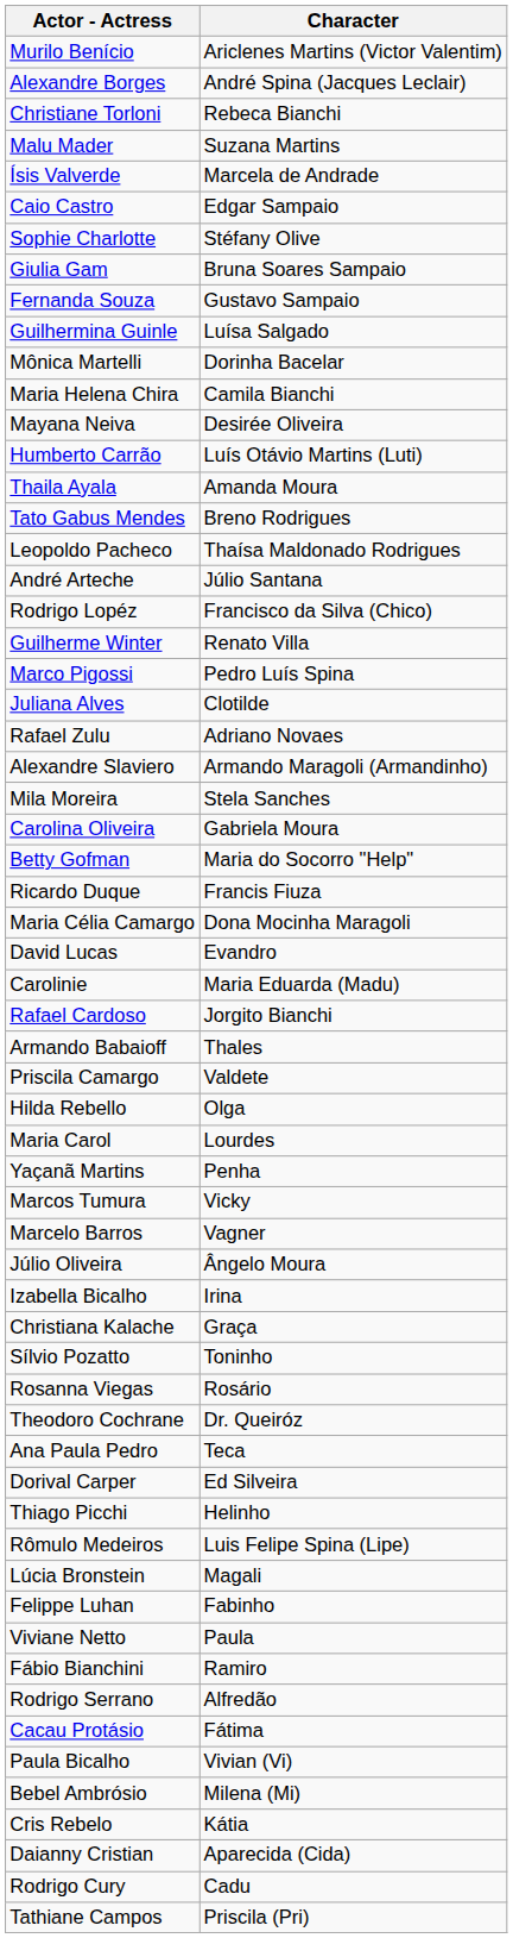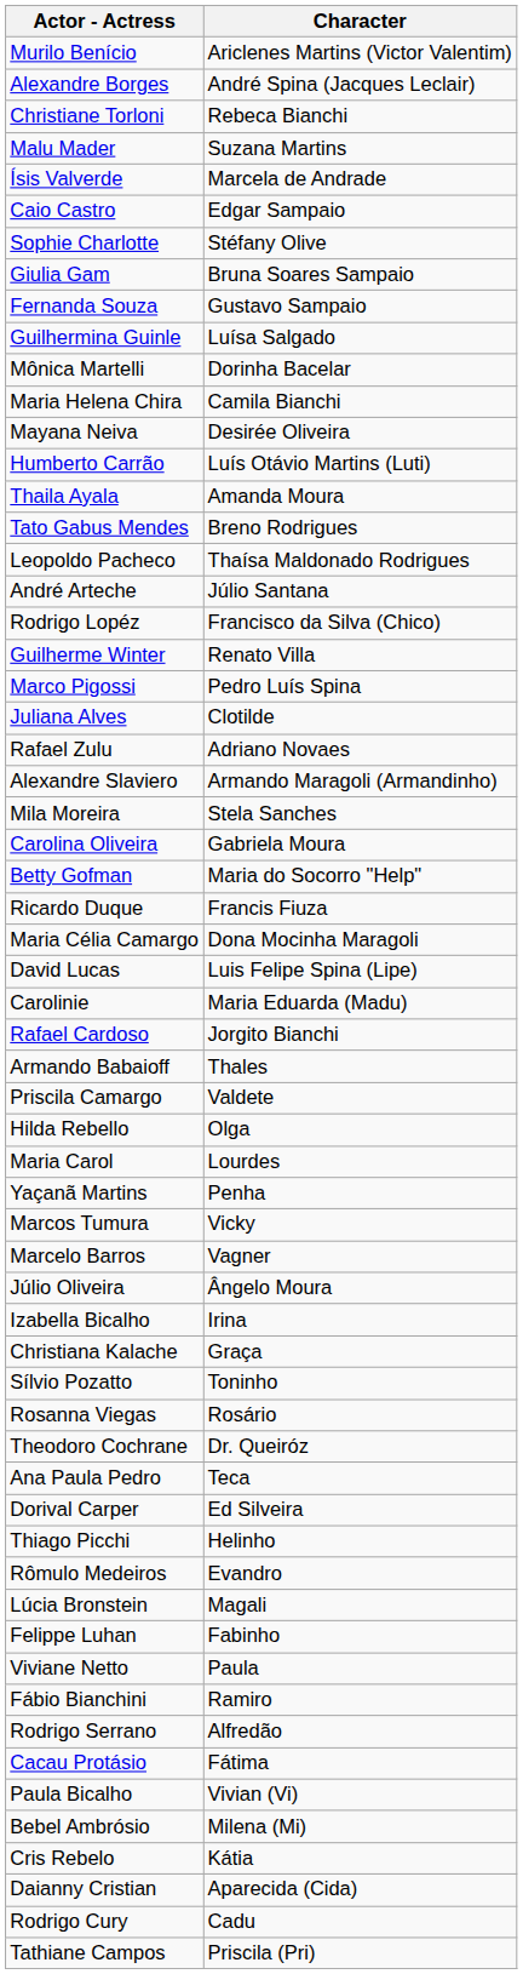David Lucas | Character: Evandro -> Luis Felipe Spina (Lipe)
Rômulo Medeiros | Character: Luis Felipe Spina (Lipe) -> Evandro
